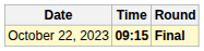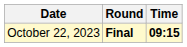columns swapped: Time <-> Round
